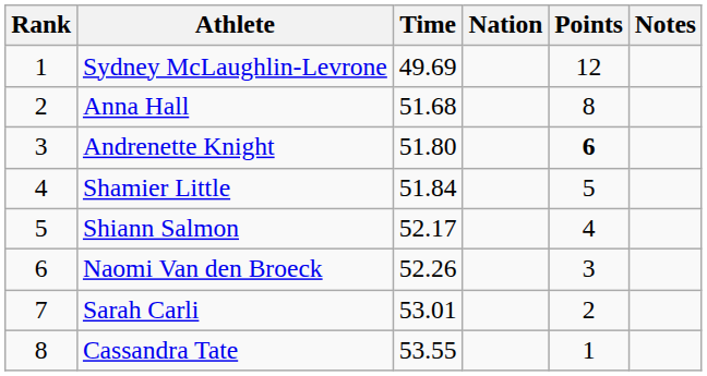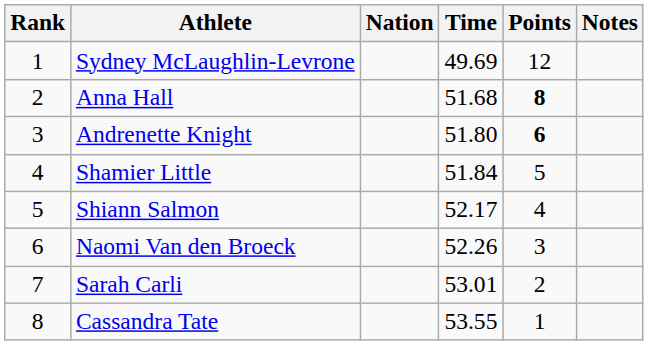columns swapped: Nation <-> Time
Anna Hall | Points: normal -> bold
